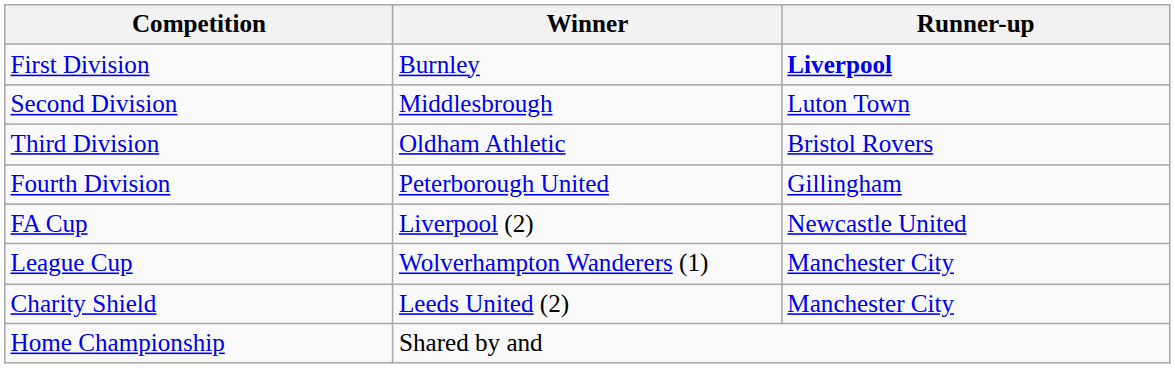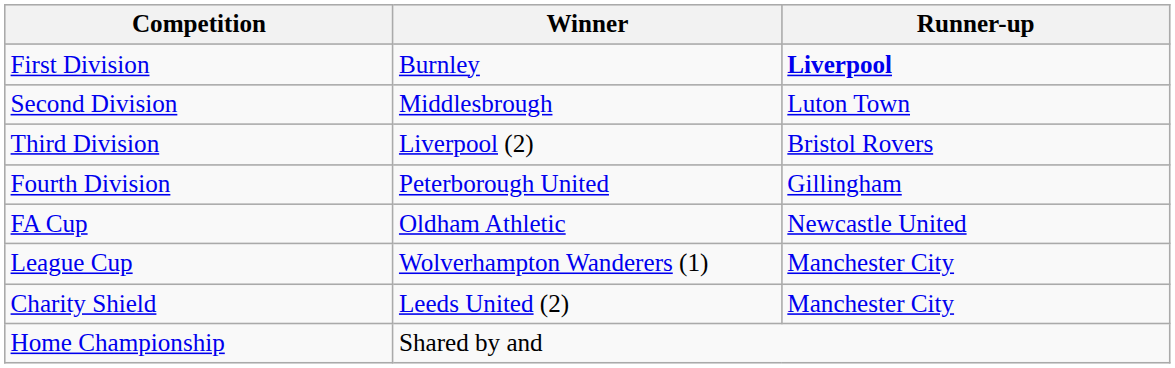Third Division | Winner: Oldham Athletic -> Liverpool (2)
FA Cup | Winner: Liverpool (2) -> Oldham Athletic
